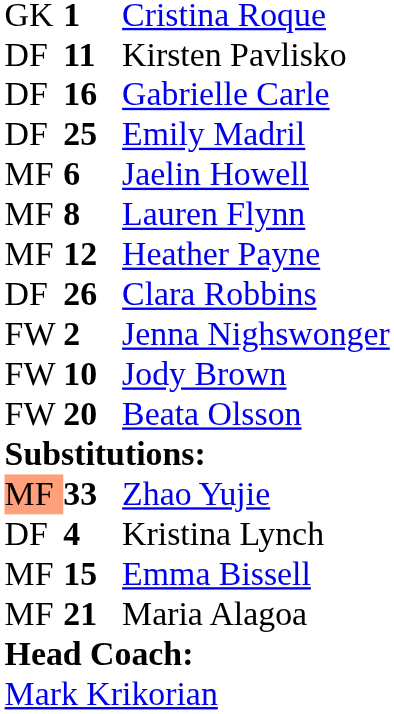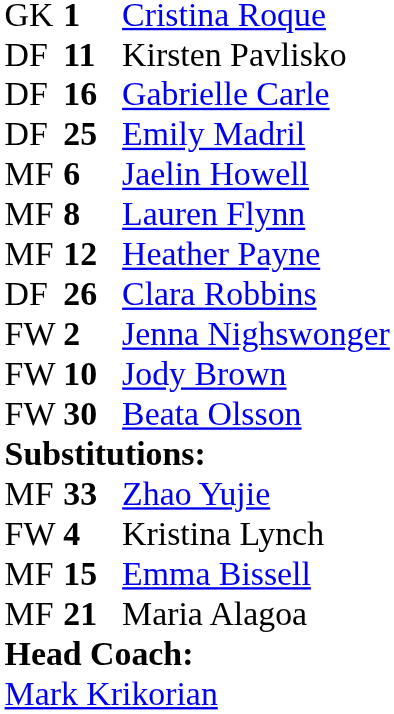Beata Olsson | column 2: 20 -> 30
Zhao Yujie | column 1: lightsalmon background -> no background
Kristina Lynch | column 1: DF -> FW
